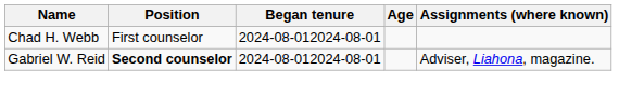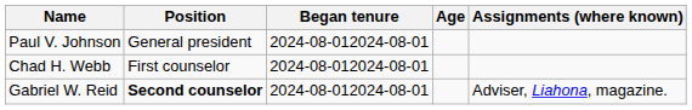+ row: Paul V. Johnson | General president | 2024-08-012024-08-01
